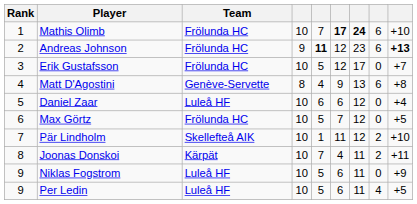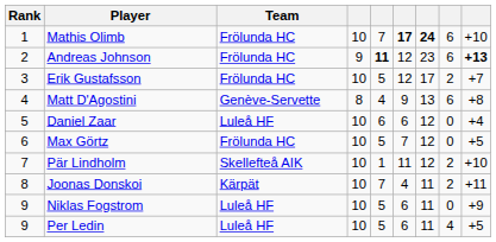Erik Gustafsson | column 8: 0 -> 2
